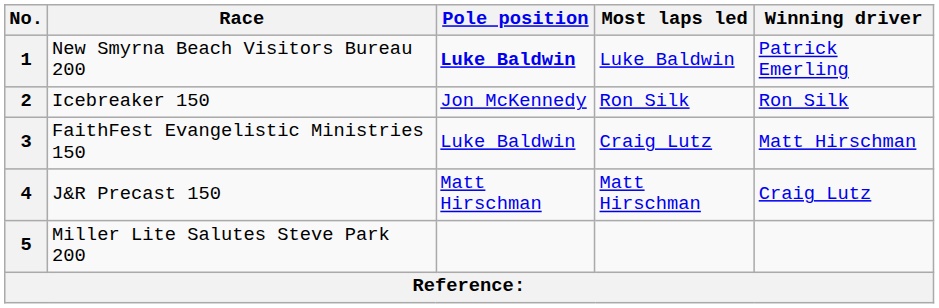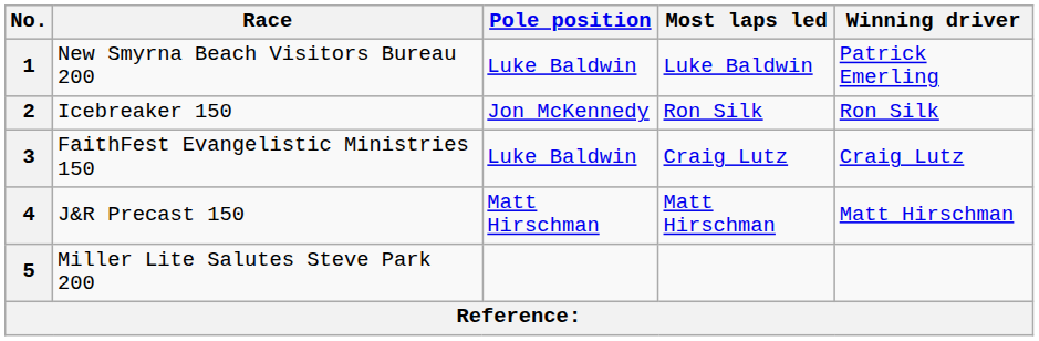1 | Pole position: bold -> normal
3 | Winning driver: Matt Hirschman -> Craig Lutz
4 | Winning driver: Craig Lutz -> Matt Hirschman
